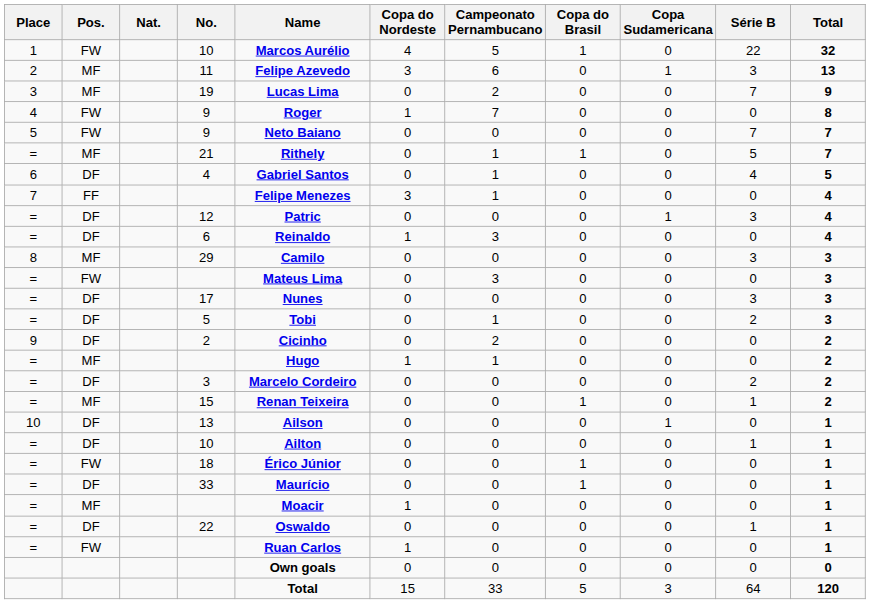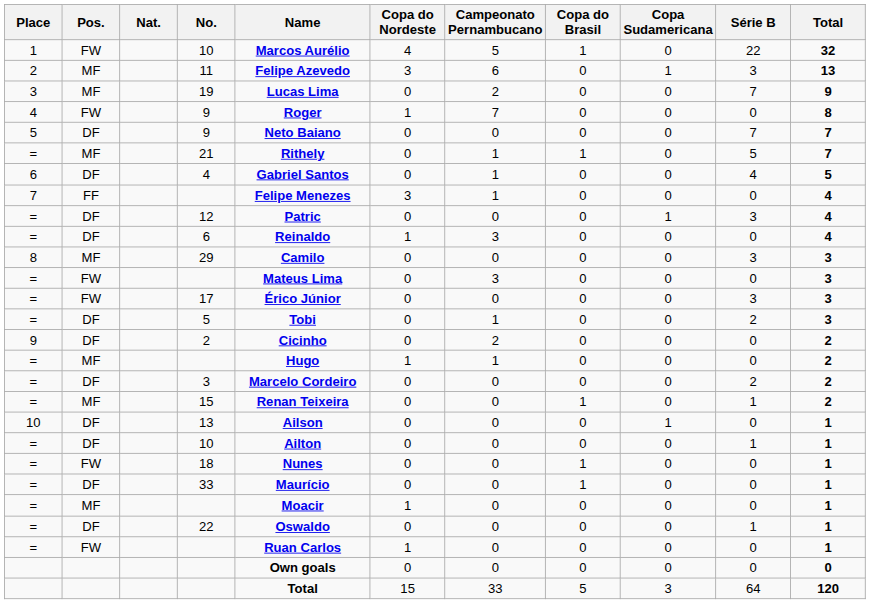5 / 9 | Pos.: FW -> DF
17 | Pos.: DF -> FW
17 | Name: Nunes -> Érico Júnior
18 | Name: Érico Júnior -> Nunes
